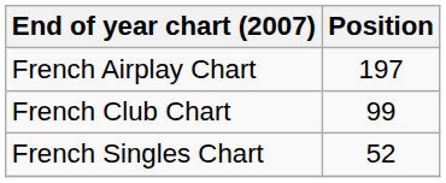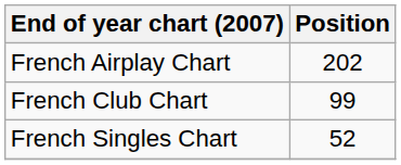French Airplay Chart | Position: 197 -> 202
